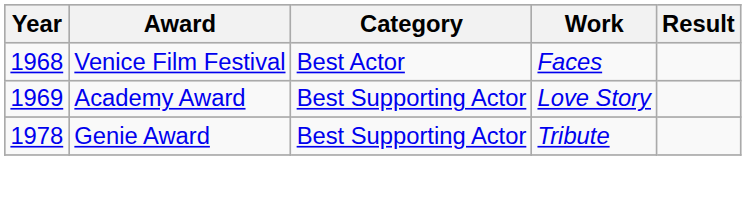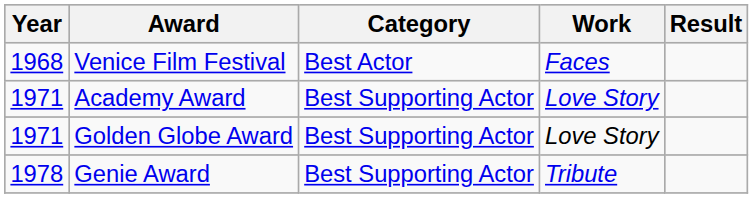Academy Award | Year: 1969 -> 1971
+ row: 1971 | Golden Globe Award | Best Supporting Actor | Love Story
